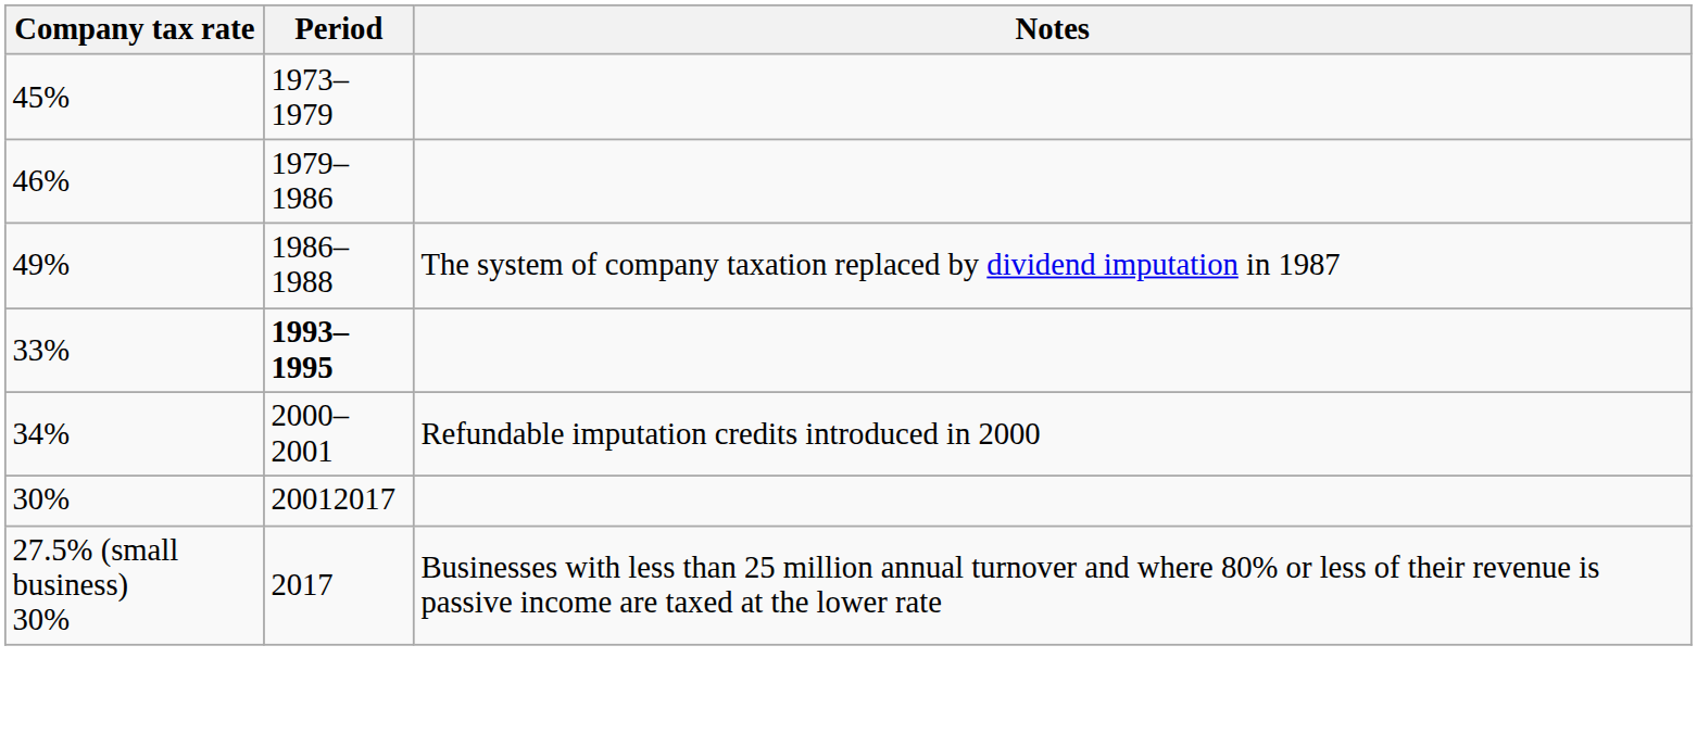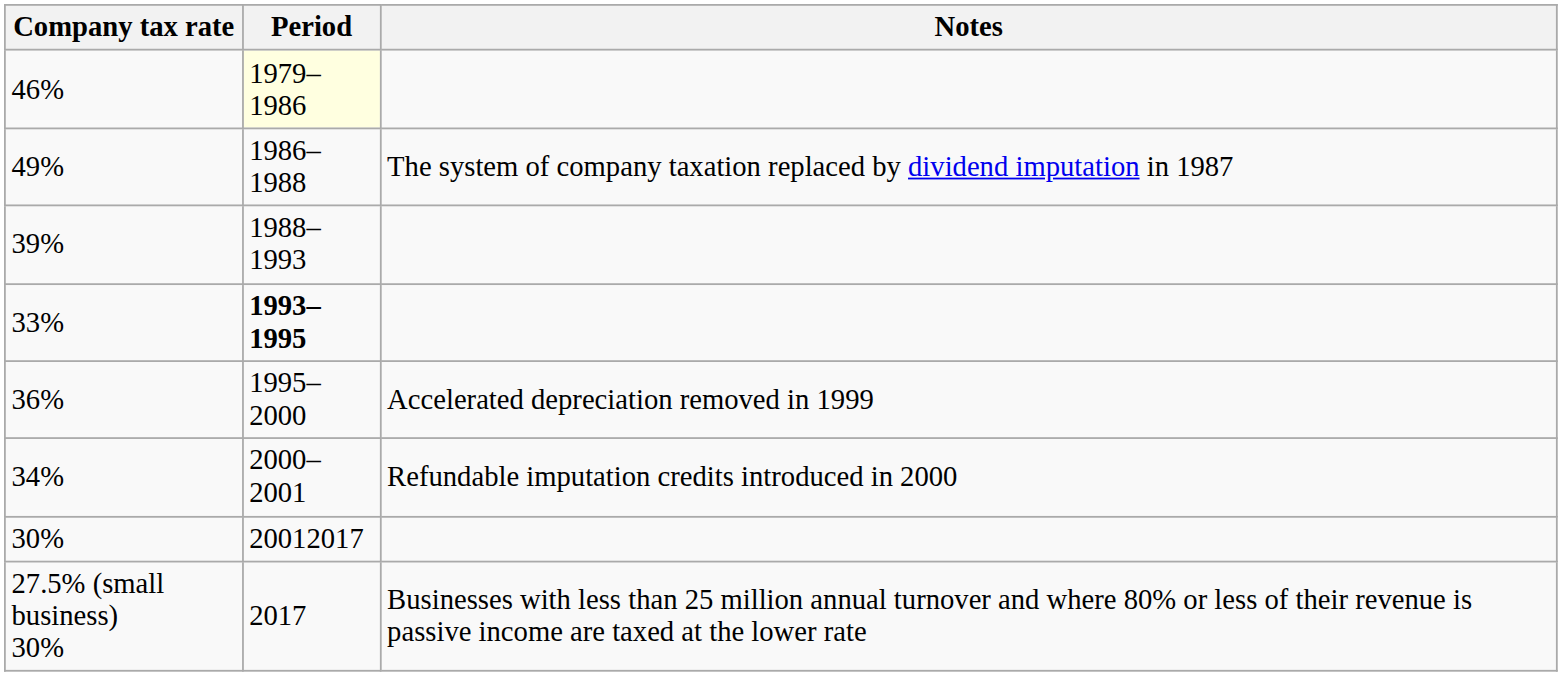- row: 45% | 1973–1979
46% | Period: no background -> lightyellow background
+ row: 39% | 1988–1993
+ row: 36% | 1995–2000 | Accelerated depreciation removed in 1999
